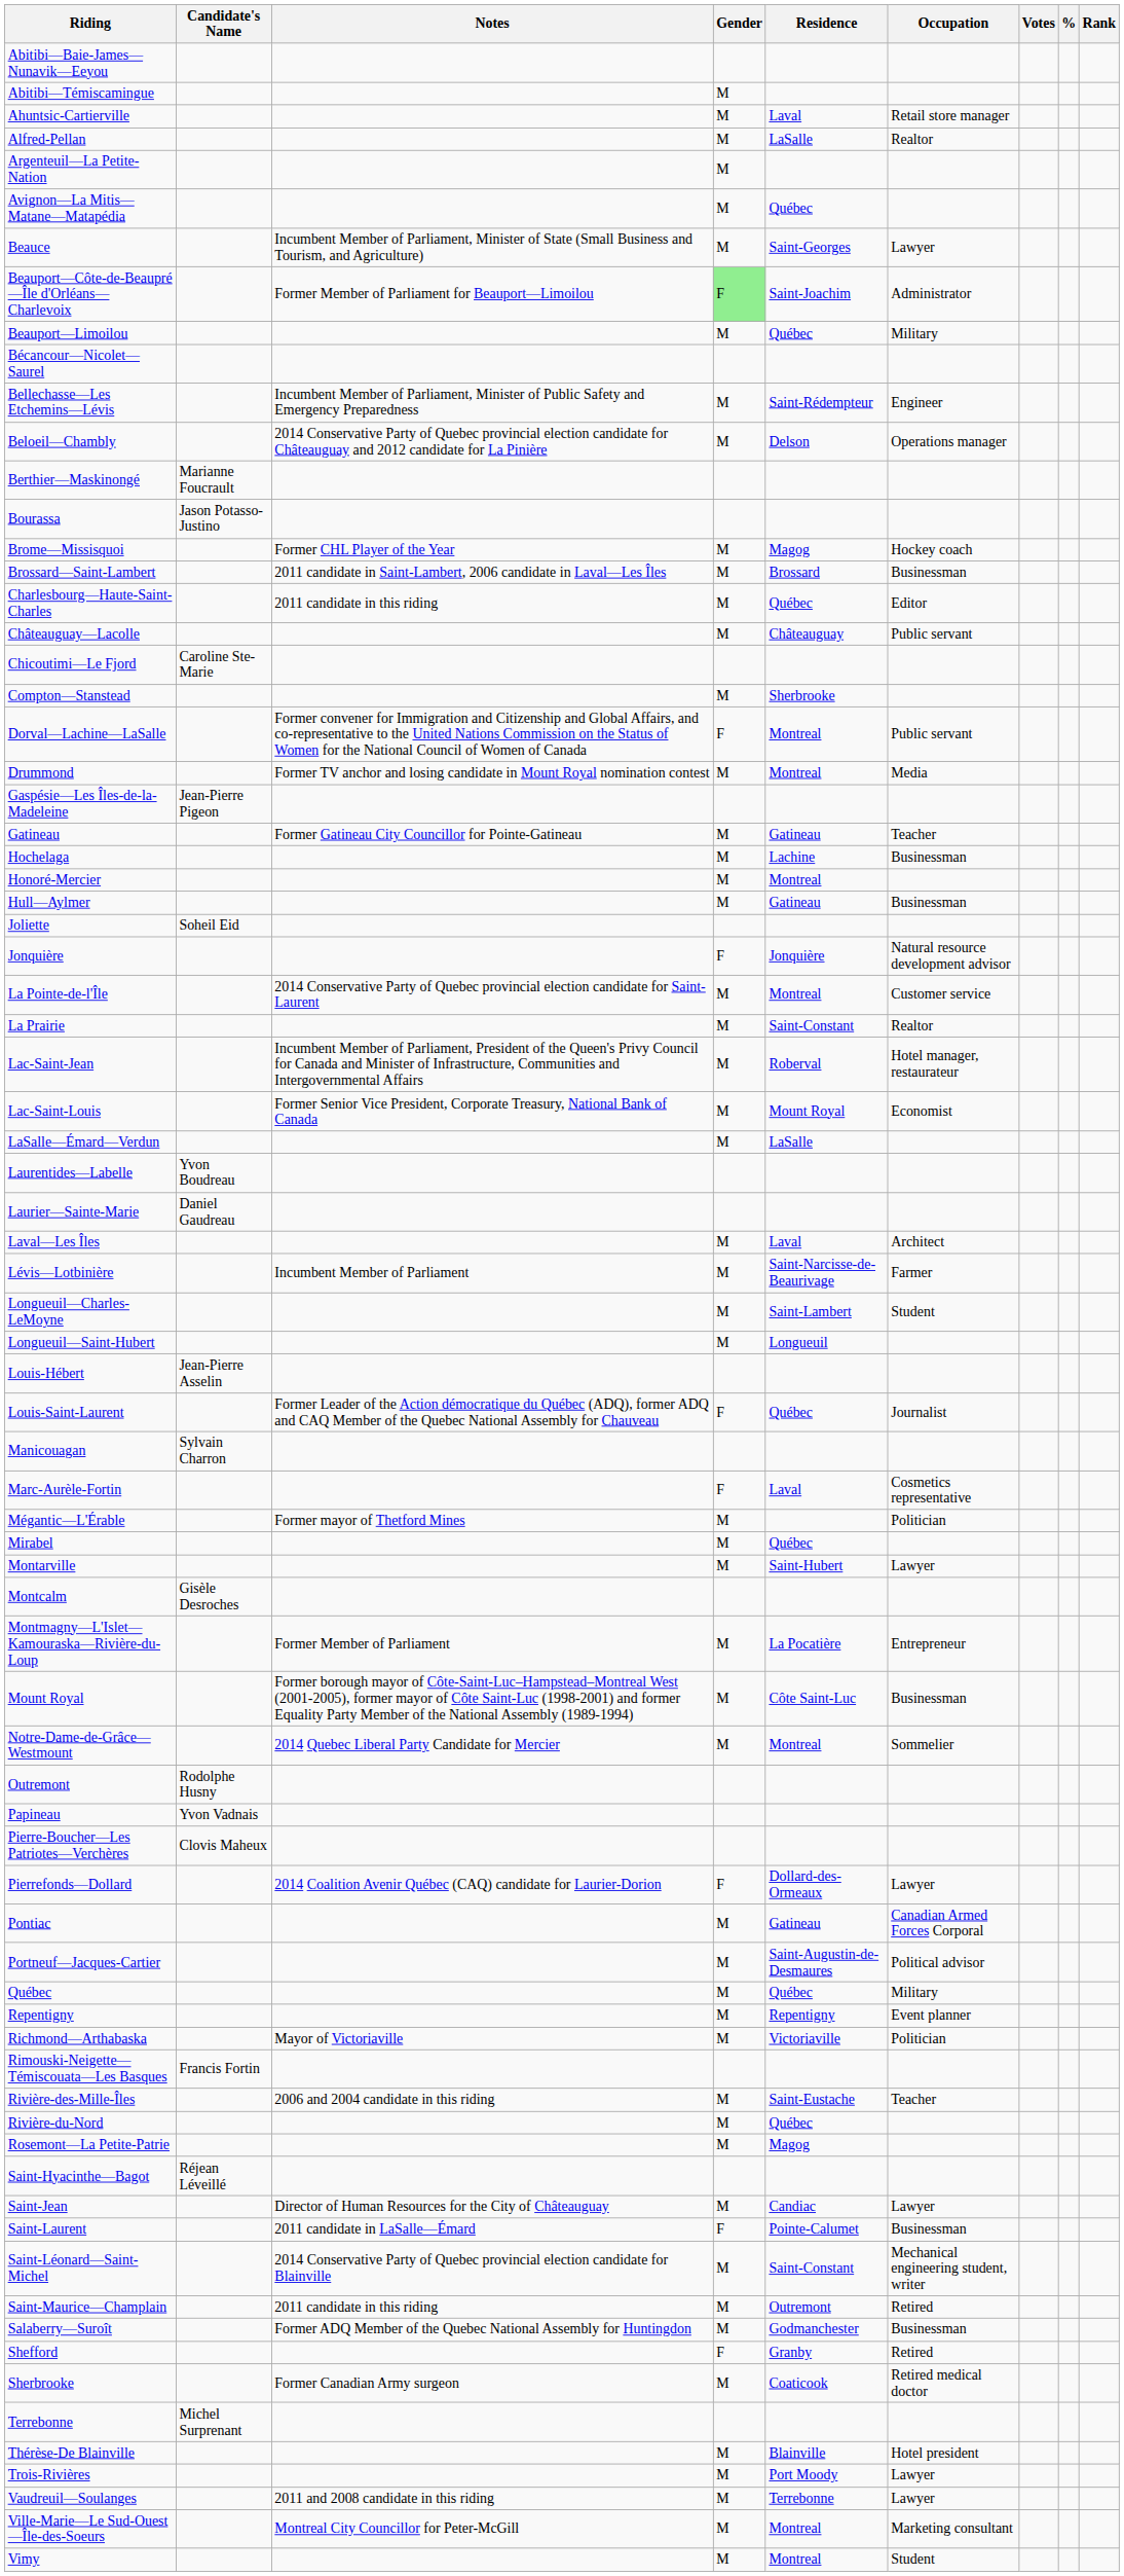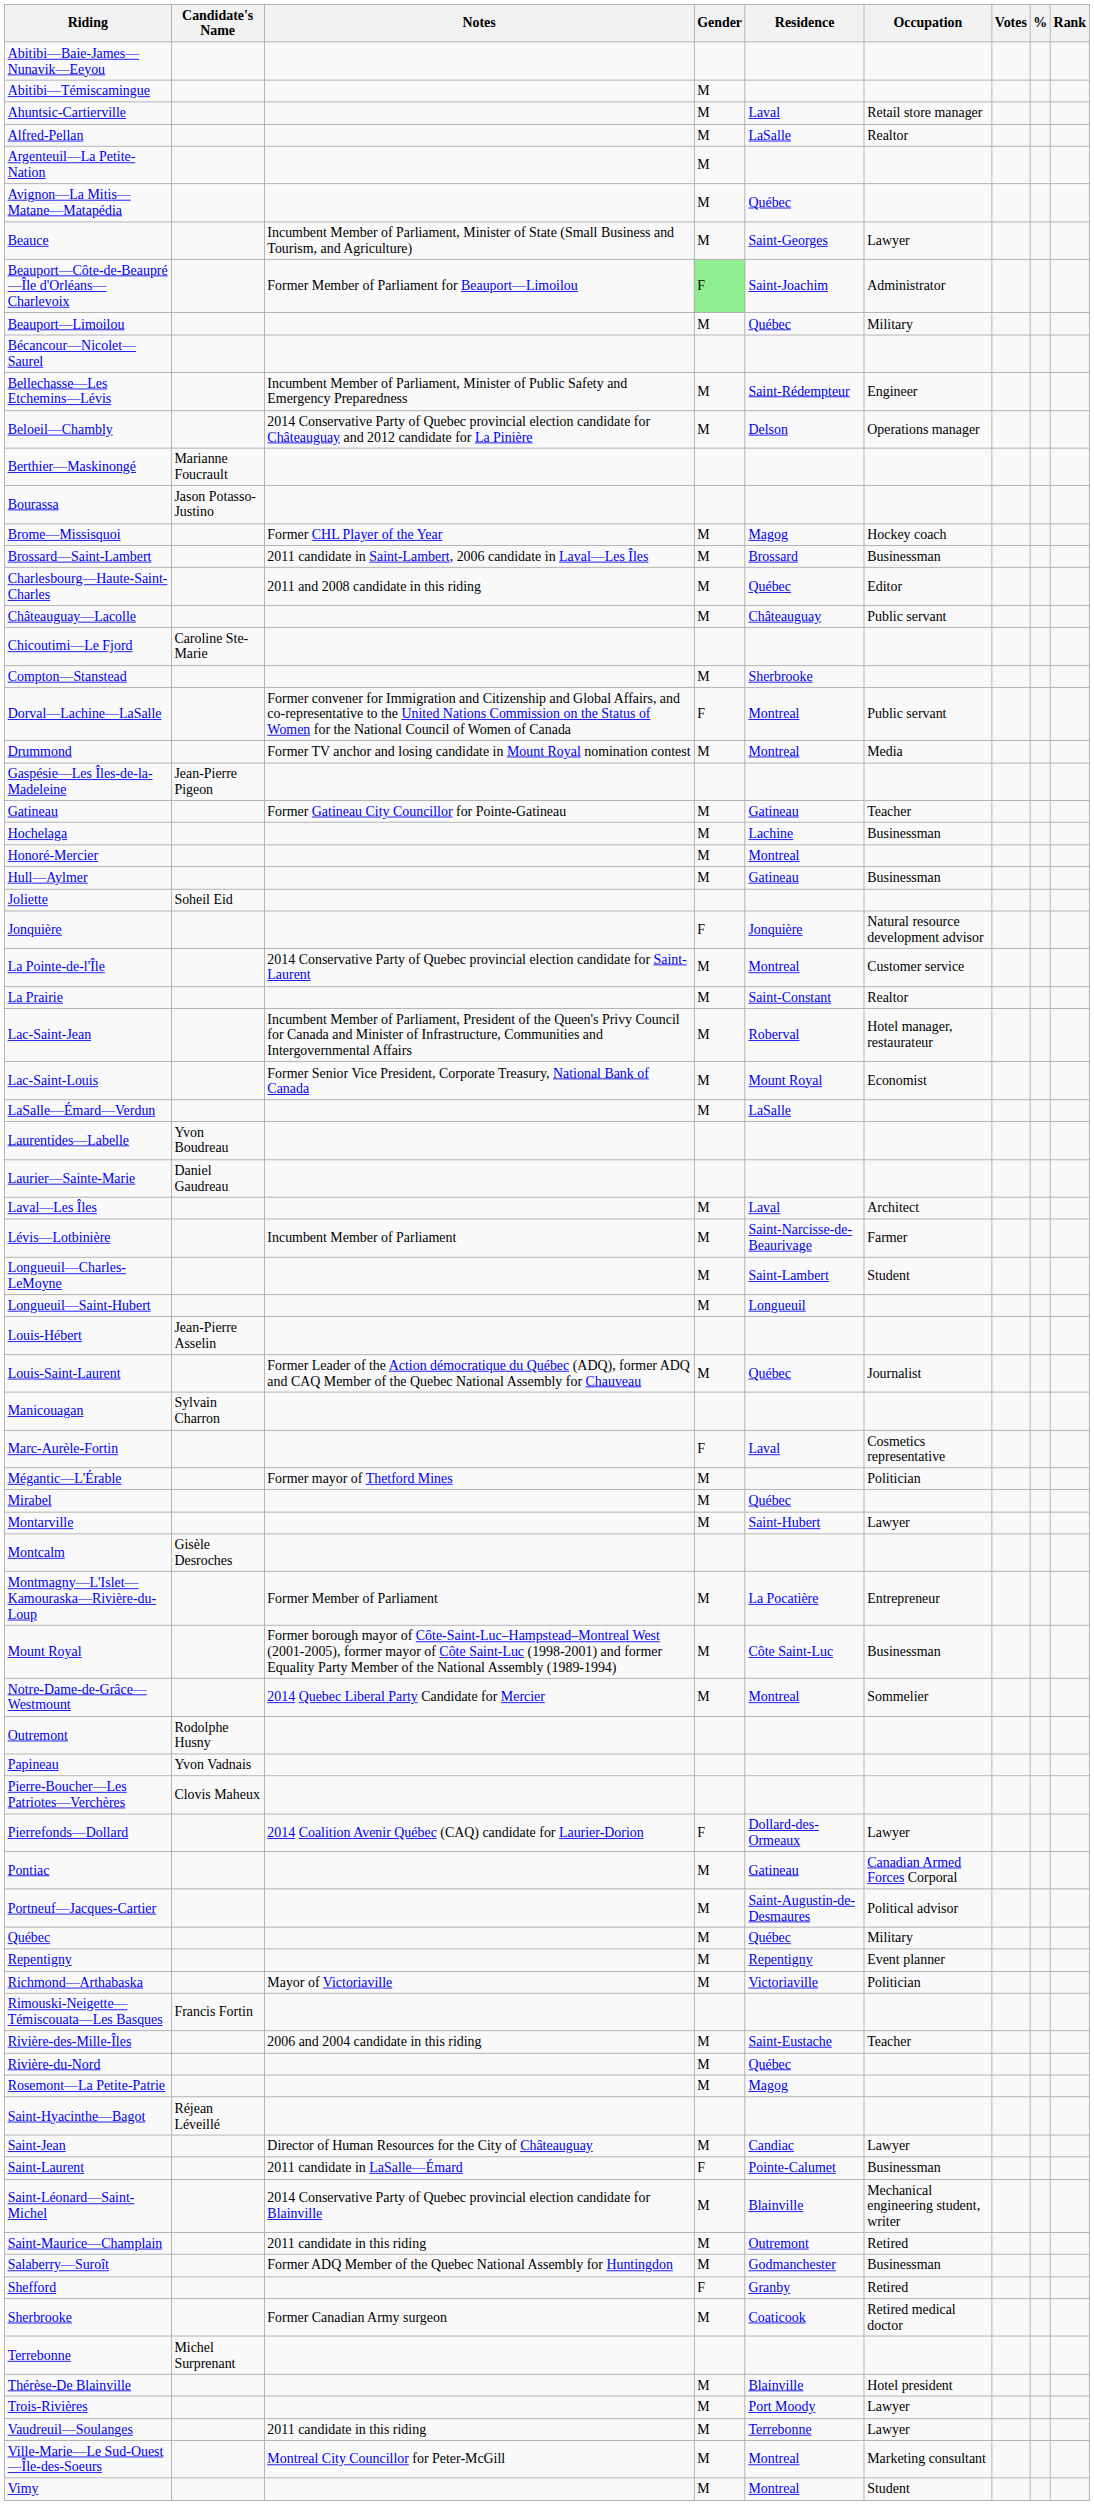Charlesbourg—Haute-Saint-Charles | Notes: 2011 candidate in this riding -> 2011 and 2008 candidate in this riding
Louis-Saint-Laurent | Gender: F -> M
Saint-Léonard—Saint-Michel | Residence: Saint-Constant -> Blainville
Vaudreuil—Soulanges | Notes: 2011 and 2008 candidate in this riding -> 2011 candidate in this riding
